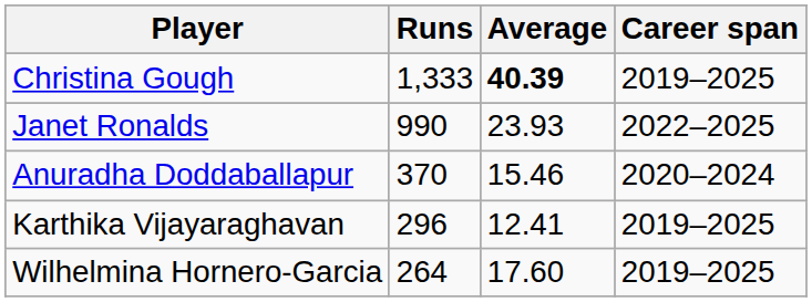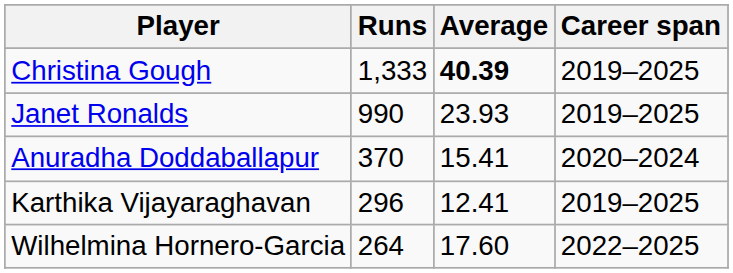Janet Ronalds | Career span: 2022–2025 -> 2019–2025
Anuradha Doddaballapur | Average: 15.46 -> 15.41
Wilhelmina Hornero-Garcia | Career span: 2019–2025 -> 2022–2025
